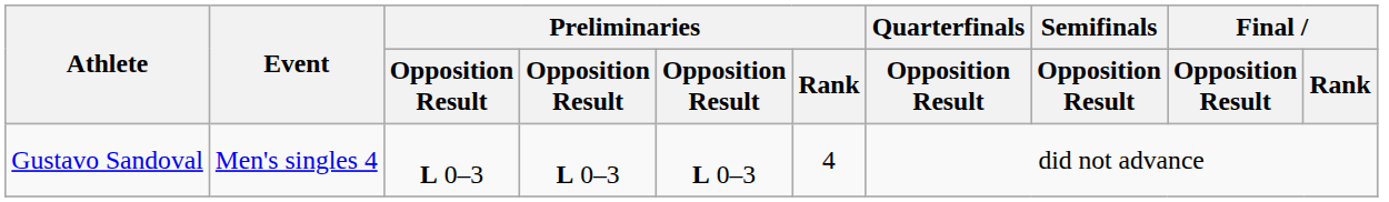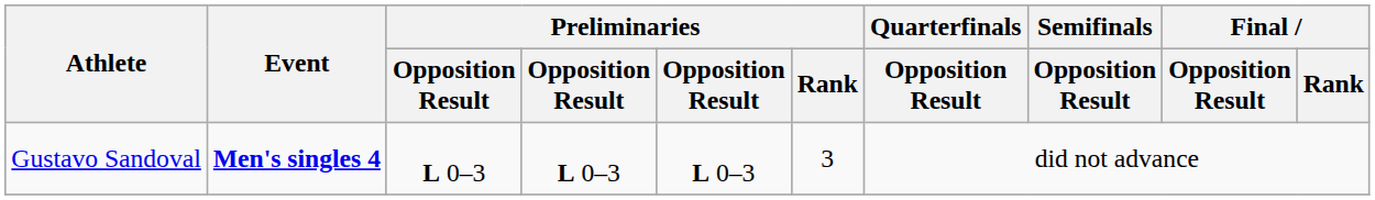Gustavo Sandoval | Event: normal -> bold
Gustavo Sandoval | Preliminaries / Rank: 4 -> 3
